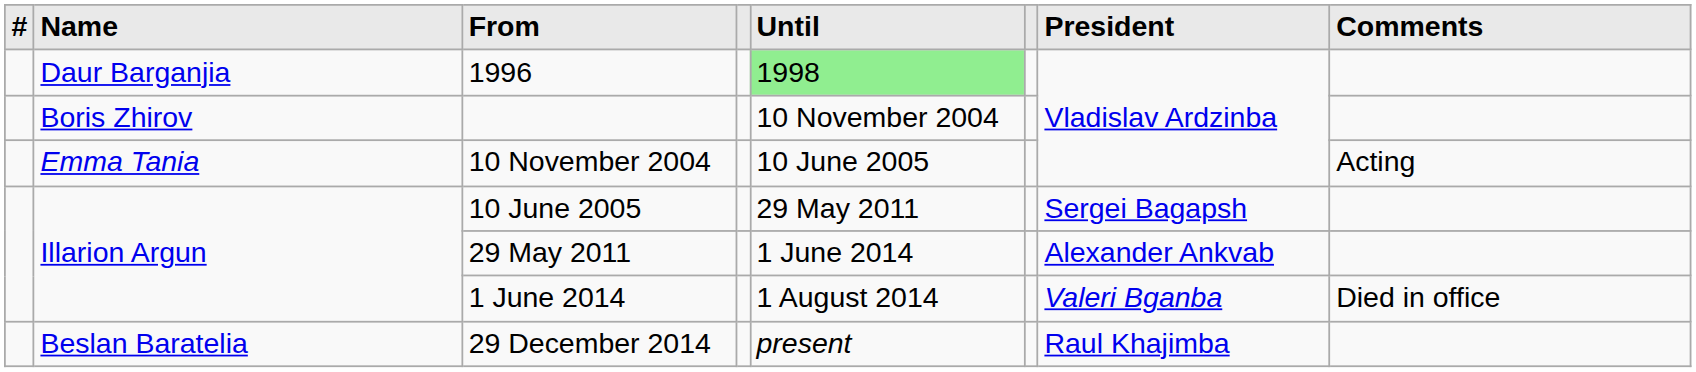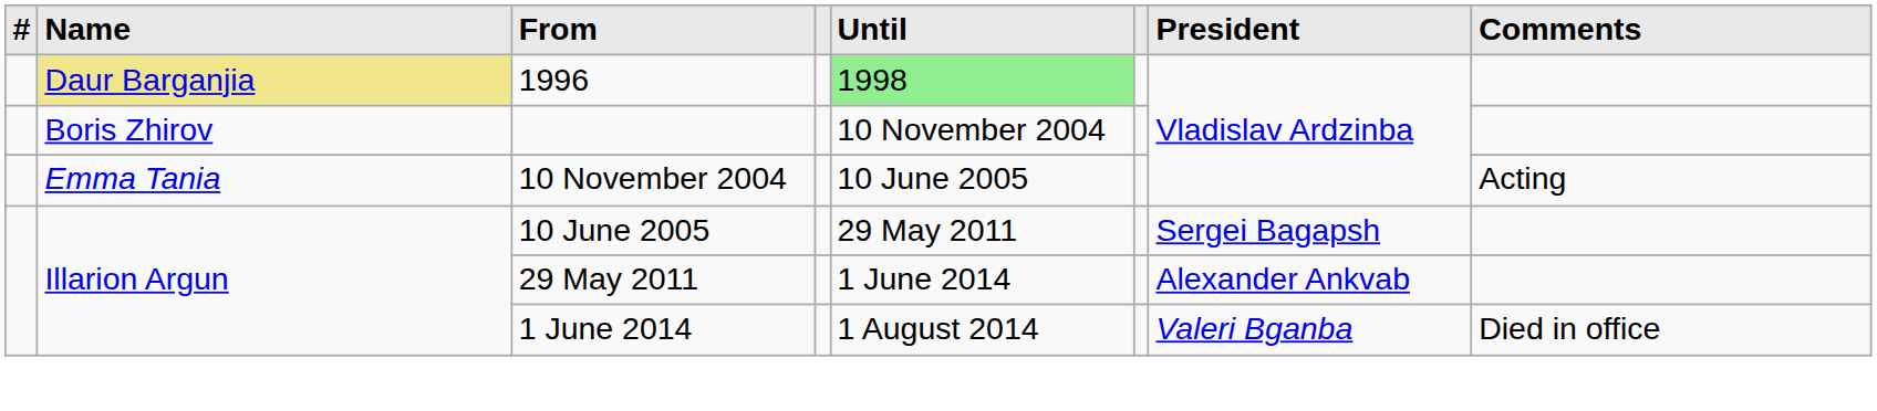1996 | column 2: no background -> khaki background
- row: Beslan Baratelia | 29 December 2014 | present | Raul Khajimba
